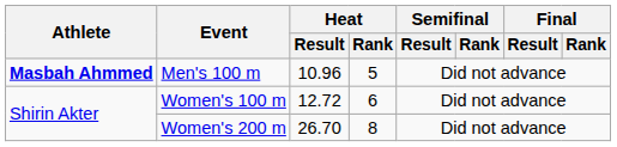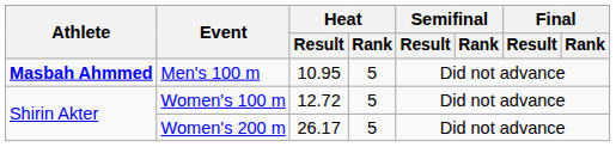Men's 100 m | Heat / Result: 10.96 -> 10.95
Women's 100 m | Heat / Rank: 6 -> 5
Women's 200 m | Heat / Result: 26.70 -> 26.17
Women's 200 m | Heat / Rank: 8 -> 5
